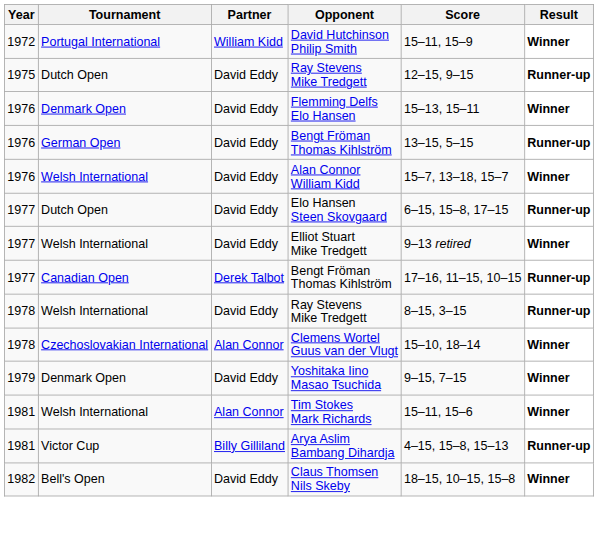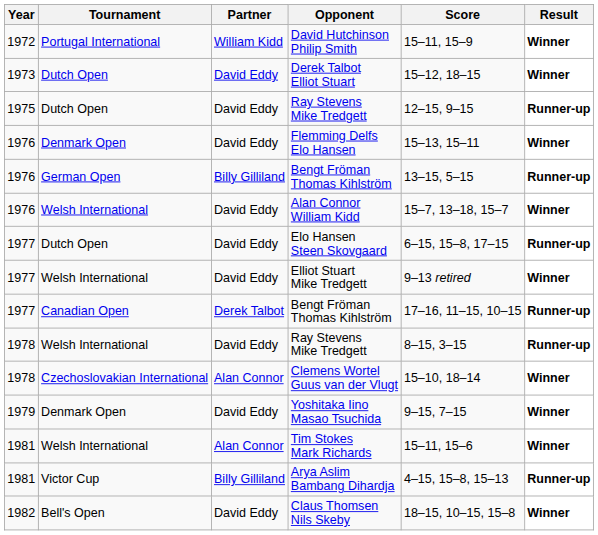+ row: 1973 | Dutch Open | David Eddy | Derek Talbot Elliot Stuart | 15–12, 18–15 | Winner
1976 / Bengt Fröman Thomas Kihlström | Partner: David Eddy -> Billy Gilliland
